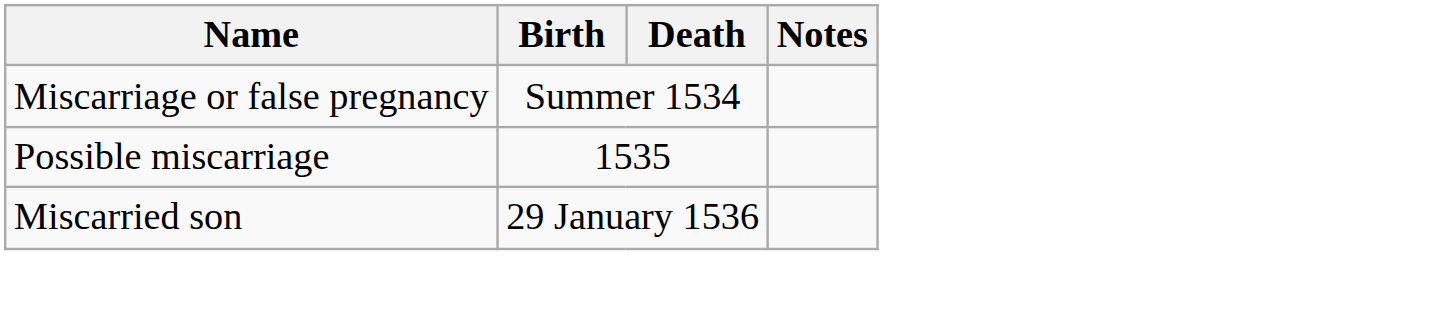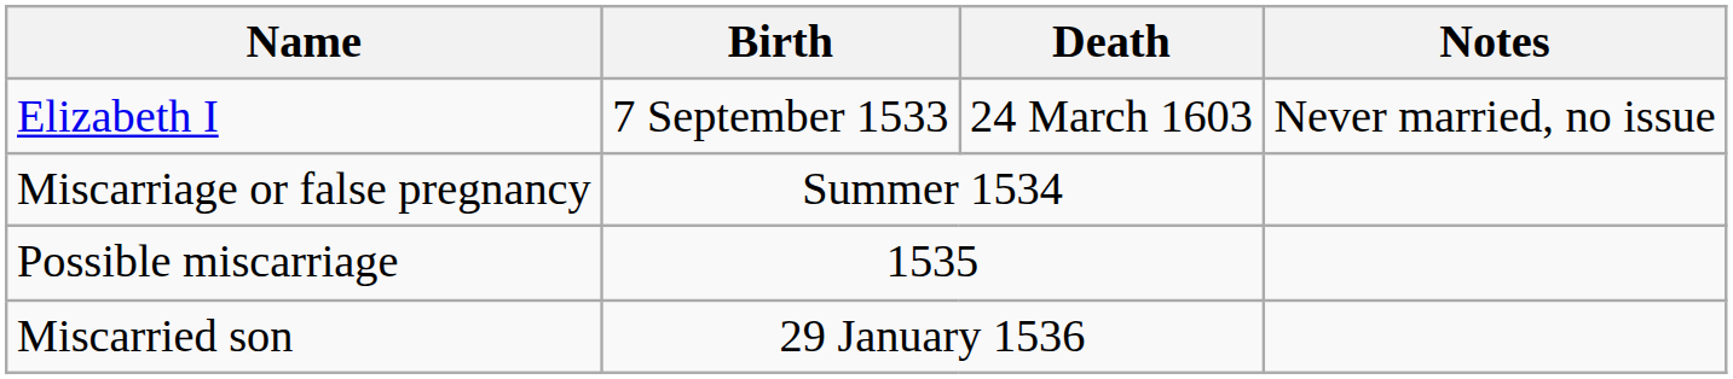+ row: Elizabeth I | 7 September 1533 | 24 March 1603 | Never married, no issue
